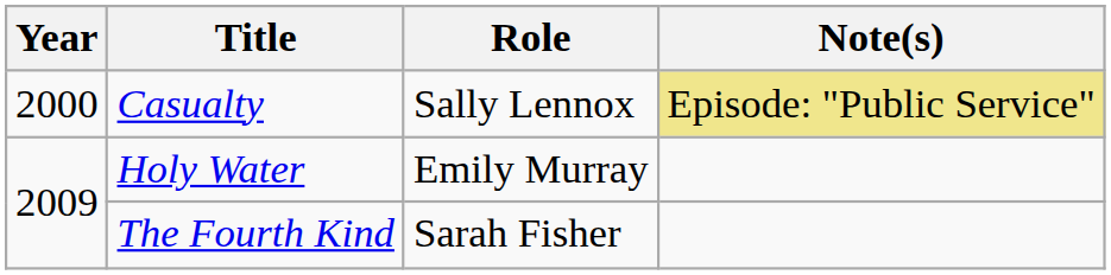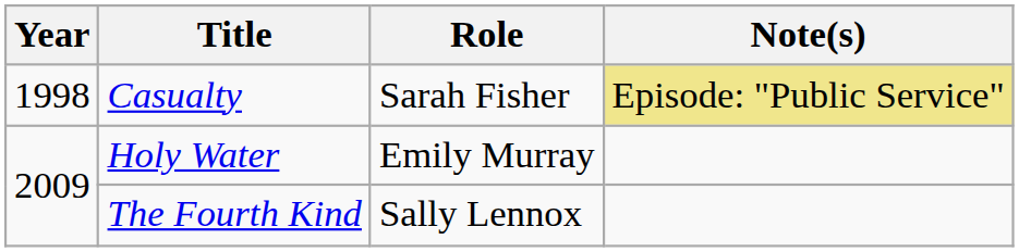Casualty | Year: 2000 -> 1998
Casualty | Role: Sally Lennox -> Sarah Fisher
The Fourth Kind | Role: Sarah Fisher -> Sally Lennox
